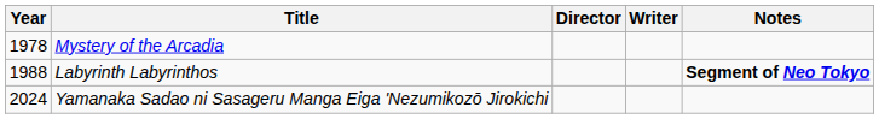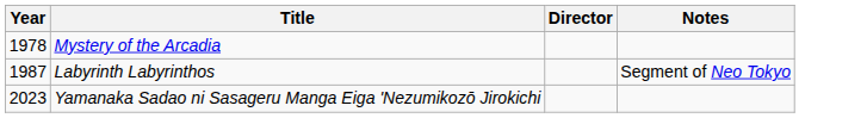- column: Writer
Labyrinth Labyrinthos | Year: 1988 -> 1987
Labyrinth Labyrinthos | Notes: bold -> normal
Yamanaka Sadao ni Sasageru Manga Eiga 'Nezumikozō Jirokichi | Year: 2024 -> 2023
